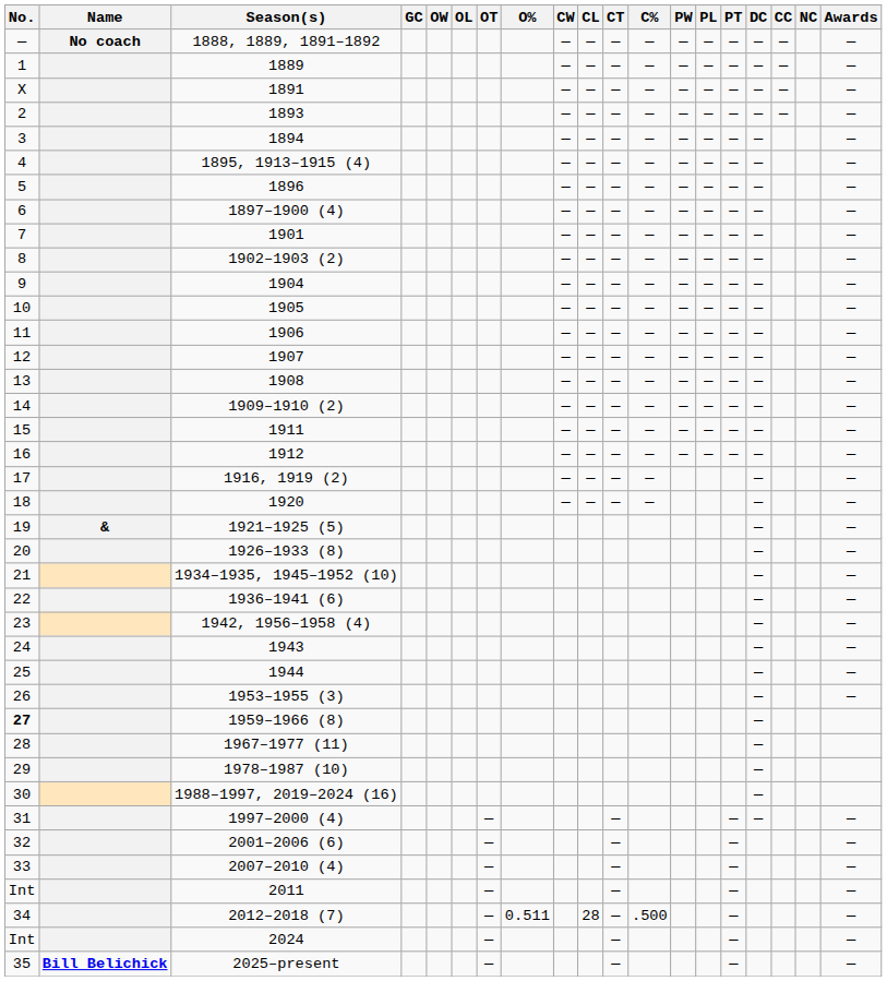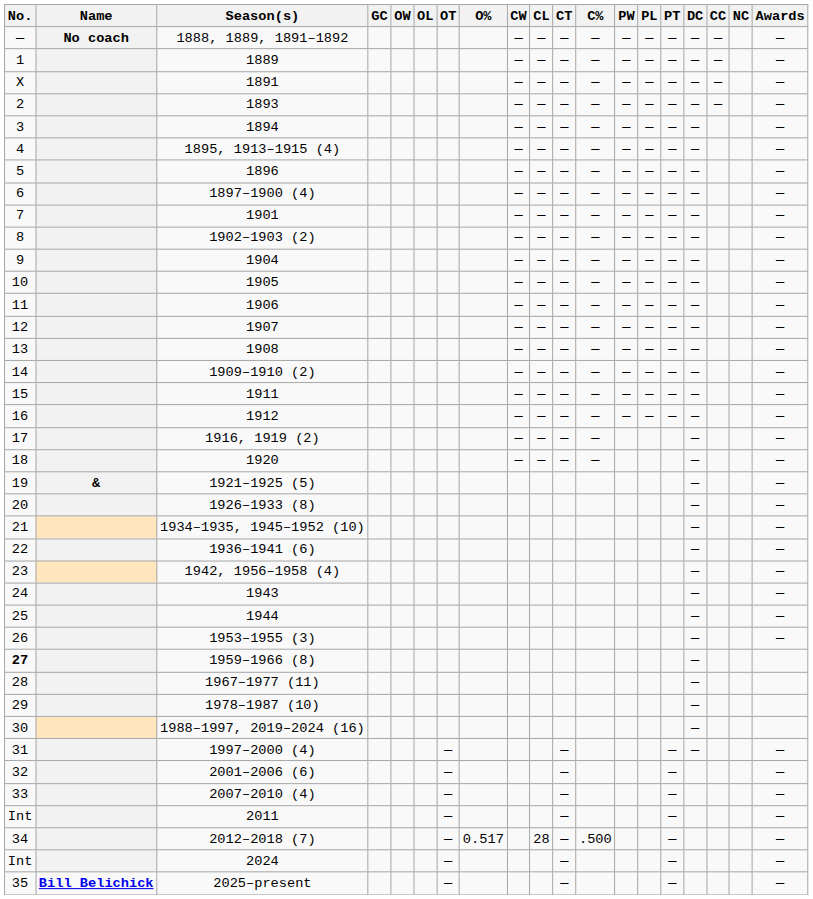2012–2018 (7) | O%: 0.511 -> 0.517
